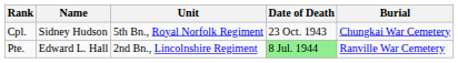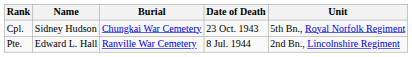columns swapped: Unit <-> Burial
Pte. | Date of Death: lightgreen background -> no background
